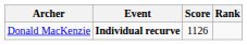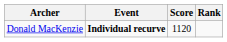Donald MacKenzie | Score: 1126 -> 1120
